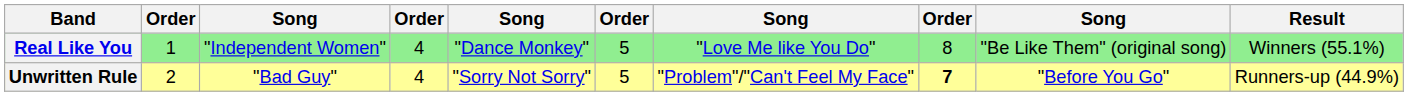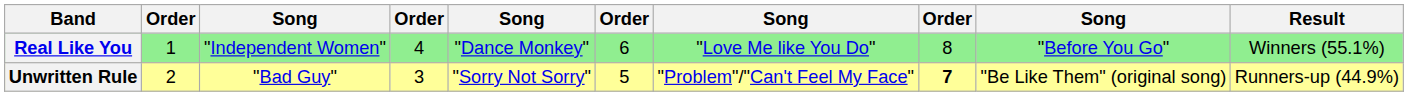Real Like You | column 6: 5 -> 6
Real Like You | column 9: "Be Like Them" (original song) -> "Before You Go"
Unwritten Rule | column 4: 4 -> 3
Unwritten Rule | column 9: "Before You Go" -> "Be Like Them" (original song)
